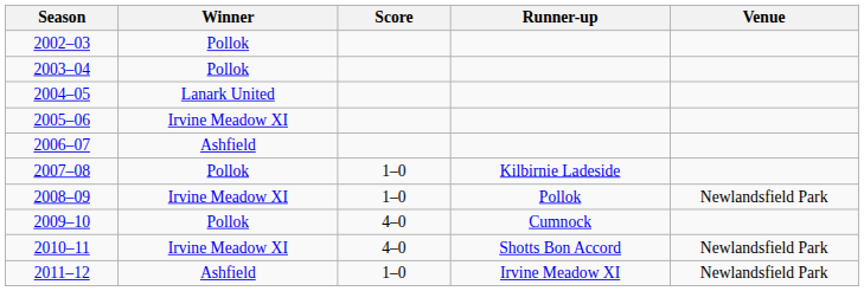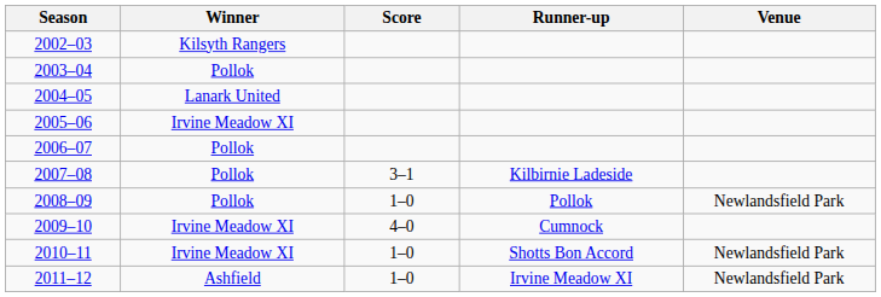2002–03 | Winner: Pollok -> Kilsyth Rangers
2006–07 | Winner: Ashfield -> Pollok
2007–08 | Score: 1–0 -> 3–1
2008–09 | Winner: Irvine Meadow XI -> Pollok
2009–10 | Winner: Pollok -> Irvine Meadow XI
2010–11 | Score: 4–0 -> 1–0
